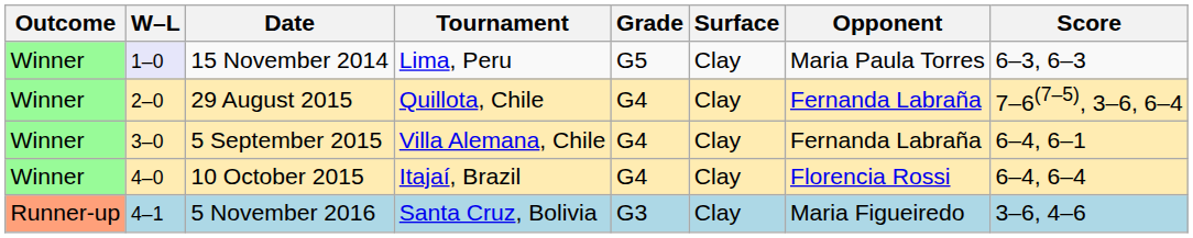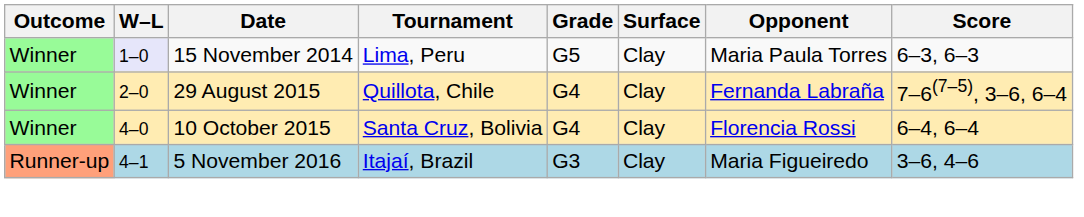- row: Winner | 3–0 | 5 September 2015 | Villa Alemana, Chile | G4 | Clay | Fernanda Labraña | 6–4, 6–1
10 October 2015 | Tournament: Itajaí, Brazil -> Santa Cruz, Bolivia
5 November 2016 | Tournament: Santa Cruz, Bolivia -> Itajaí, Brazil
